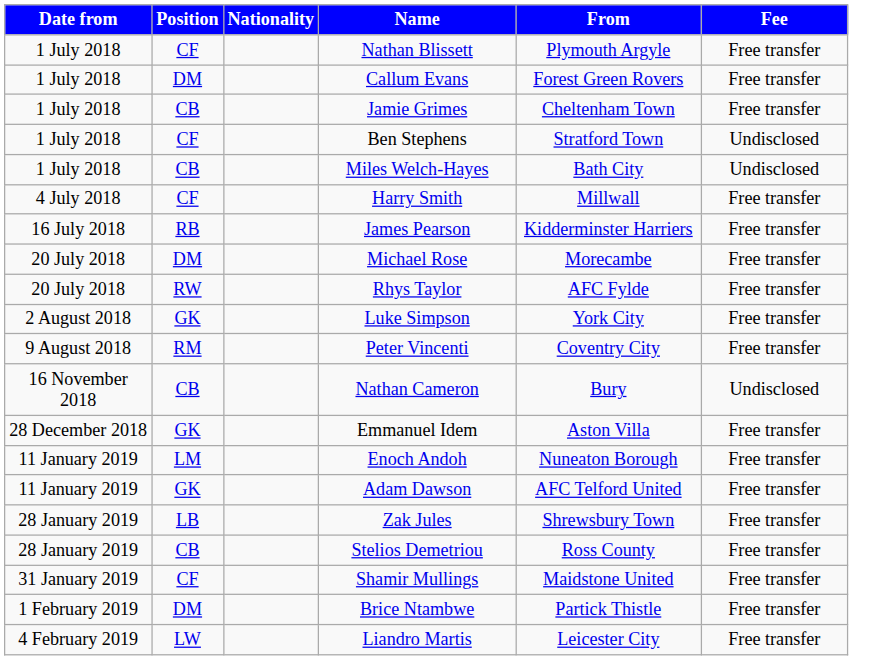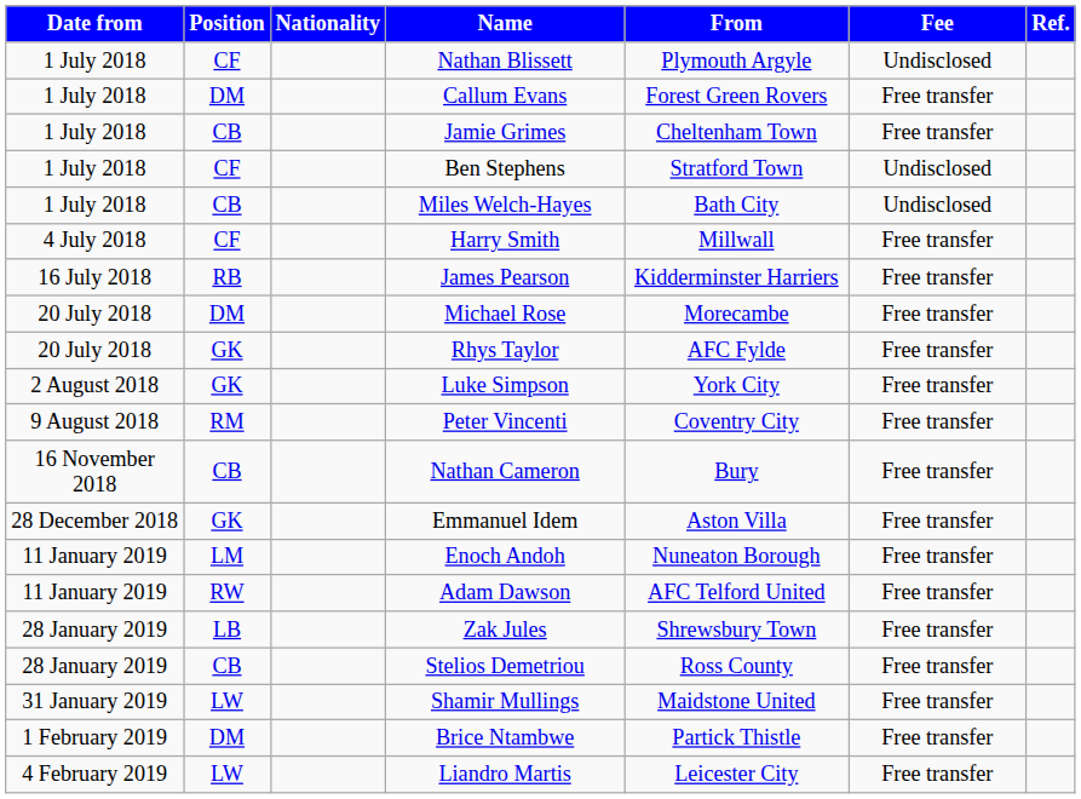+ column: Ref.
Nathan Blissett | Fee: Free transfer -> Undisclosed
Rhys Taylor | Position: RW -> GK
Nathan Cameron | Fee: Undisclosed -> Free transfer
Adam Dawson | Position: GK -> RW
Shamir Mullings | Position: CF -> LW
